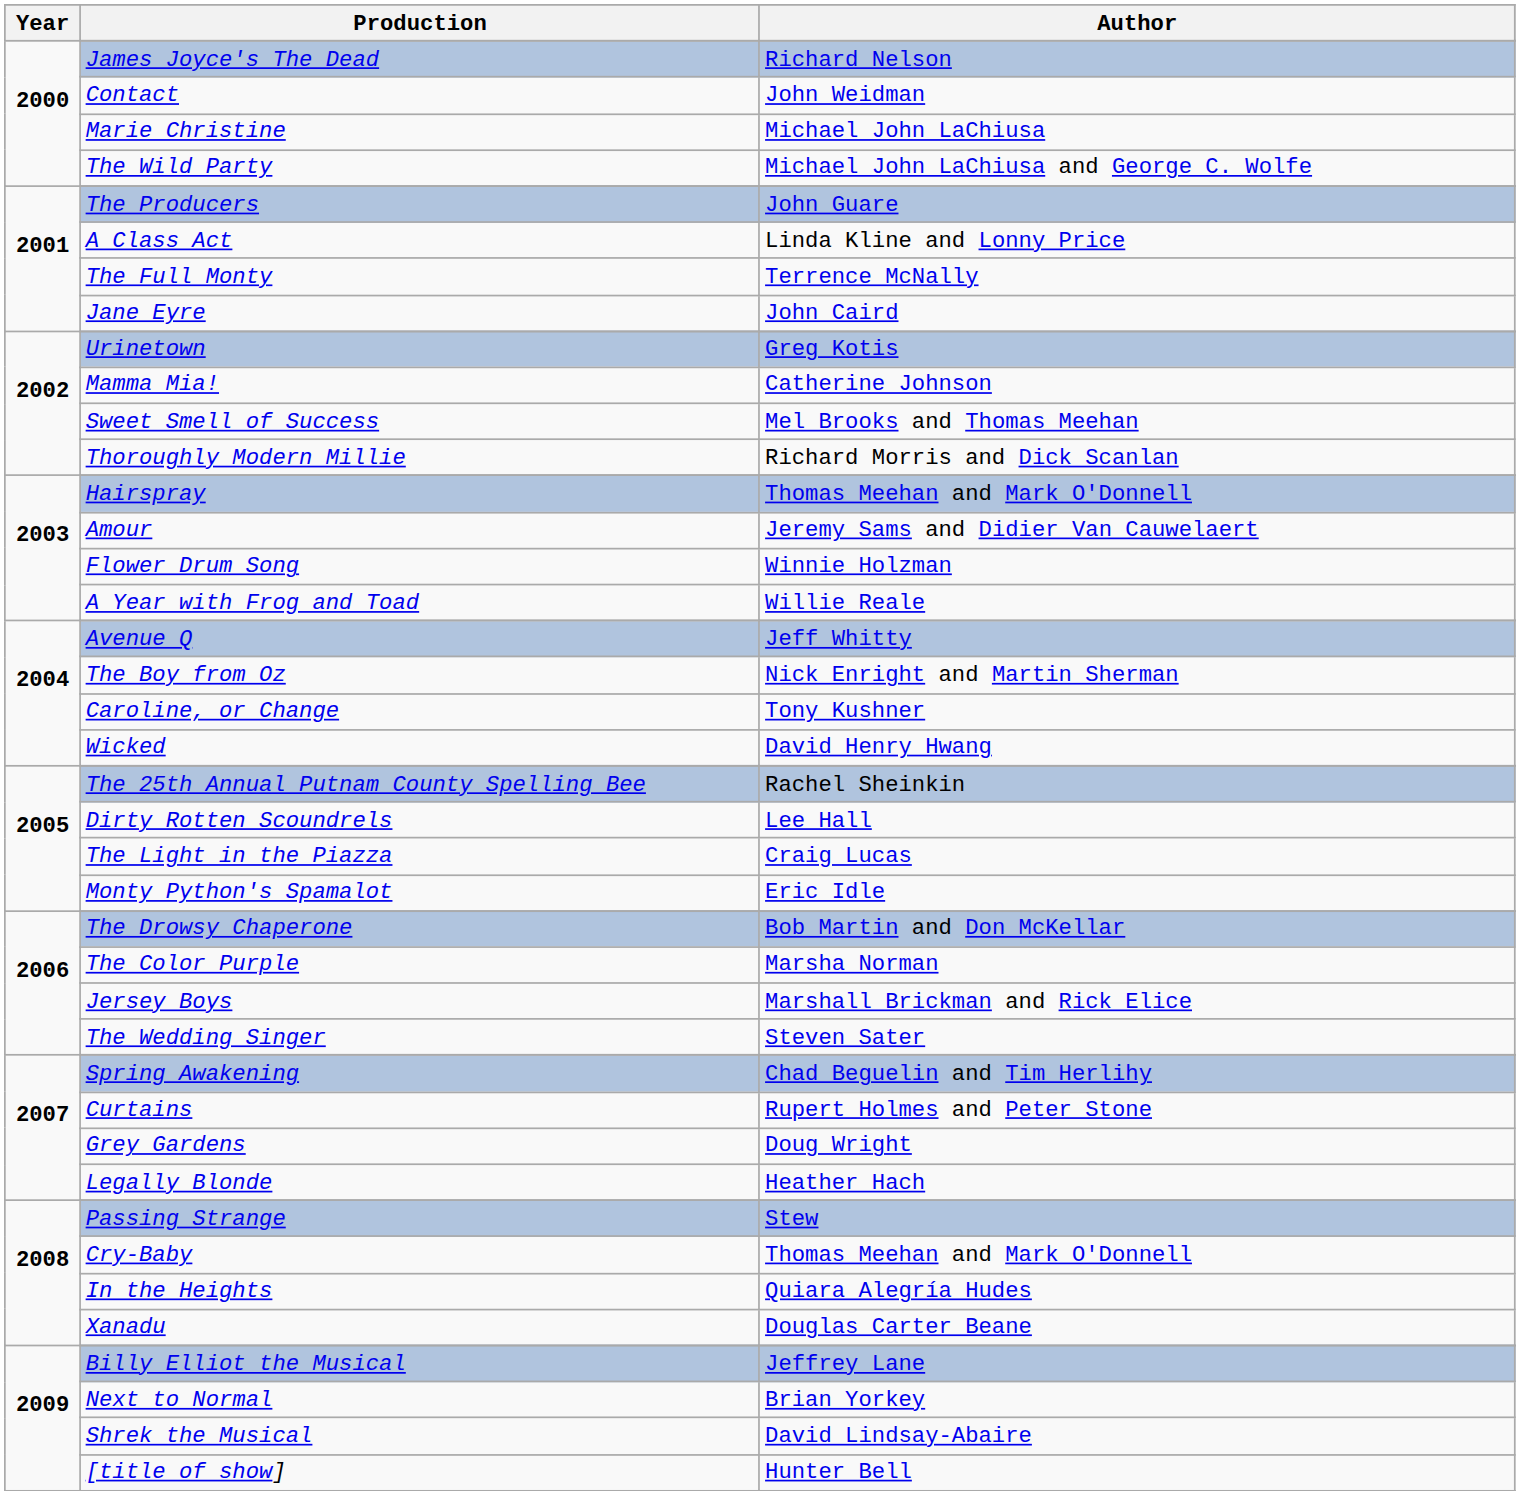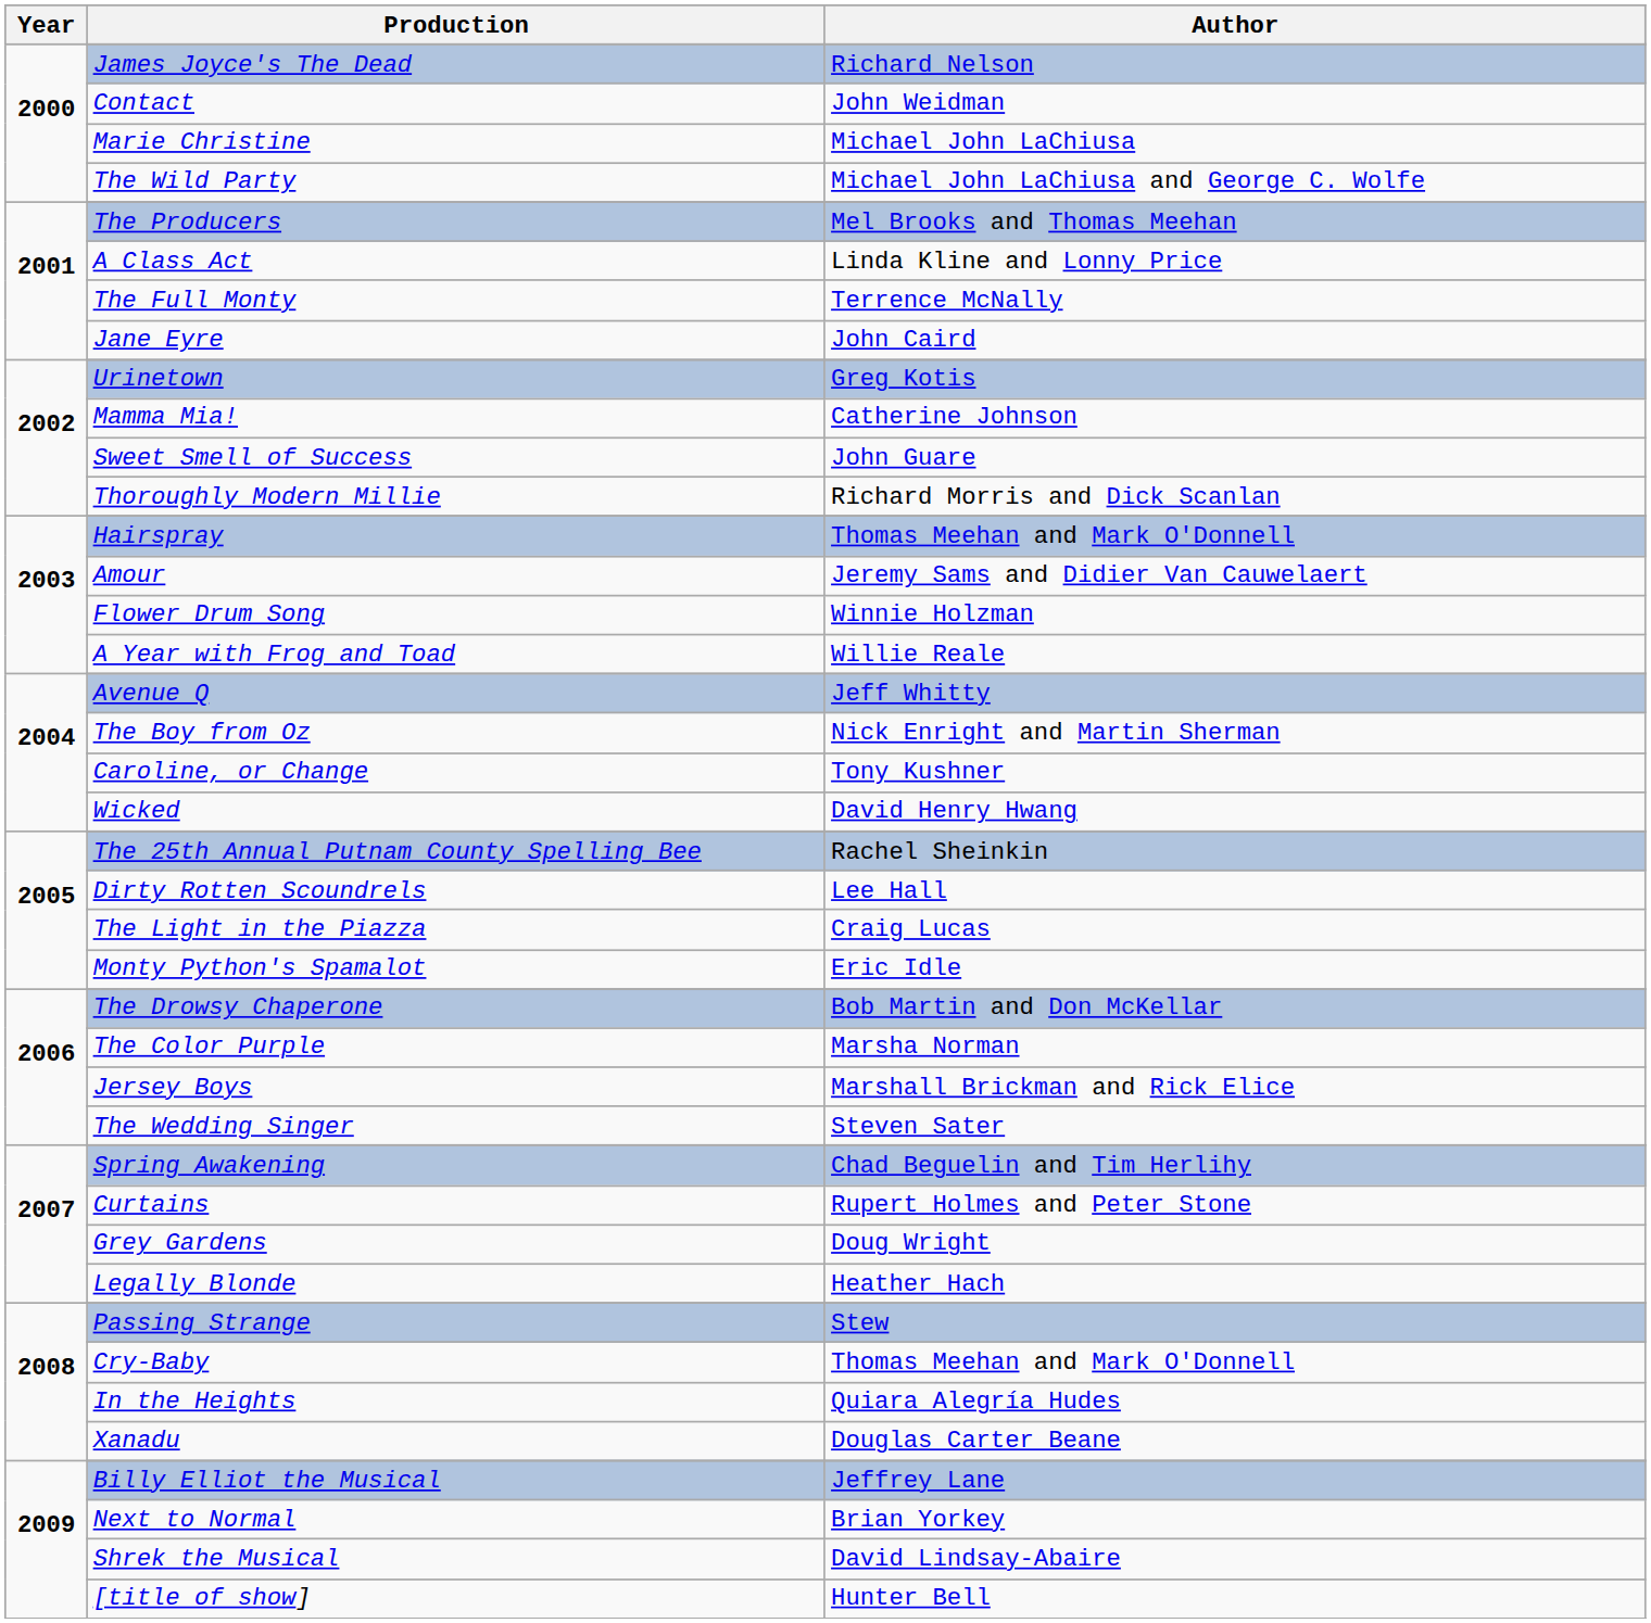The Producers | Author: John Guare -> Mel Brooks and Thomas Meehan
Sweet Smell of Success | Author: Mel Brooks and Thomas Meehan -> John Guare
